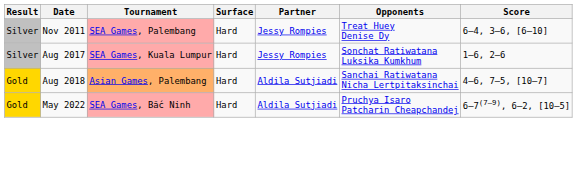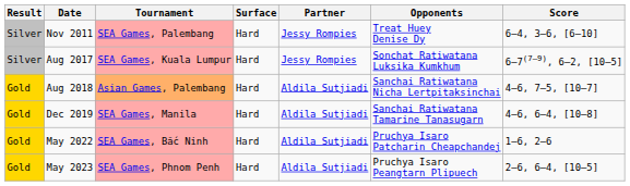Aug 2017 | Score: 1–6, 2–6 -> 6–7(7–9), 6–2, [10–5]
+ row: Gold | Dec 2019 | SEA Games, Manila | Hard | Aldila Sutjiadi | Sanchai Ratiwatana Tamarine Tanasugarn | 4–6, 6–4, [10–8]
May 2022 | Score: 6–7(7–9), 6–2, [10–5] -> 1–6, 2–6
+ row: Gold | May 2023 | SEA Games, Phnom Penh | Hard | Aldila Sutjiadi | Pruchya Isaro Peangtarn Plipuech | 2–6, 6–4, [10–5]
